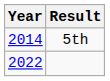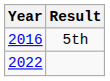5th | Year: 2014 -> 2016
